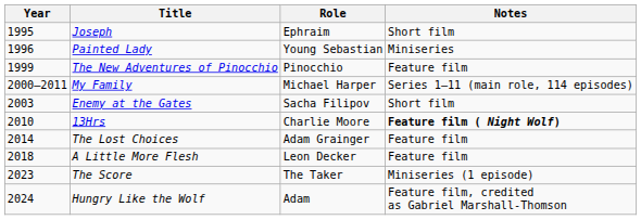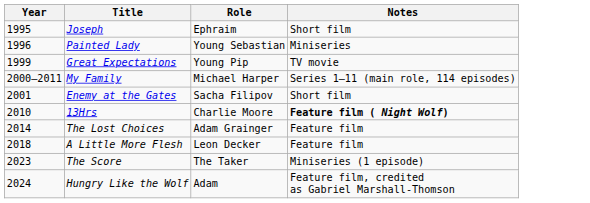+ row: 1999 | Great Expectations | Young Pip | TV movie
- row: 1999 | The New Adventures of Pinocchio | Pinocchio | Feature film
Enemy at the Gates | Year: 2003 -> 2001
